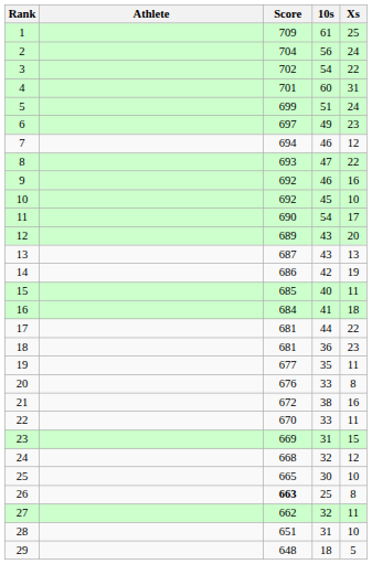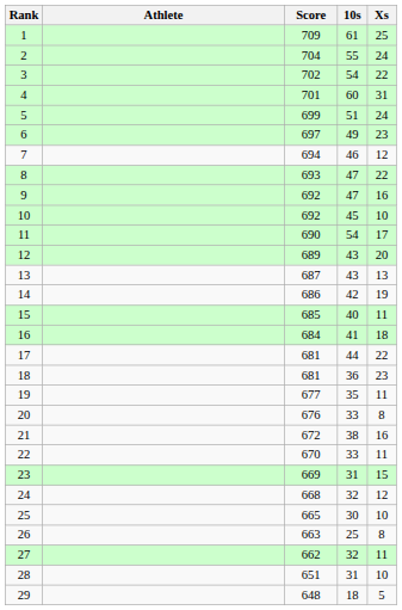2 | 10s: 56 -> 55
9 | 10s: 46 -> 47
26 | Score: bold -> normal
